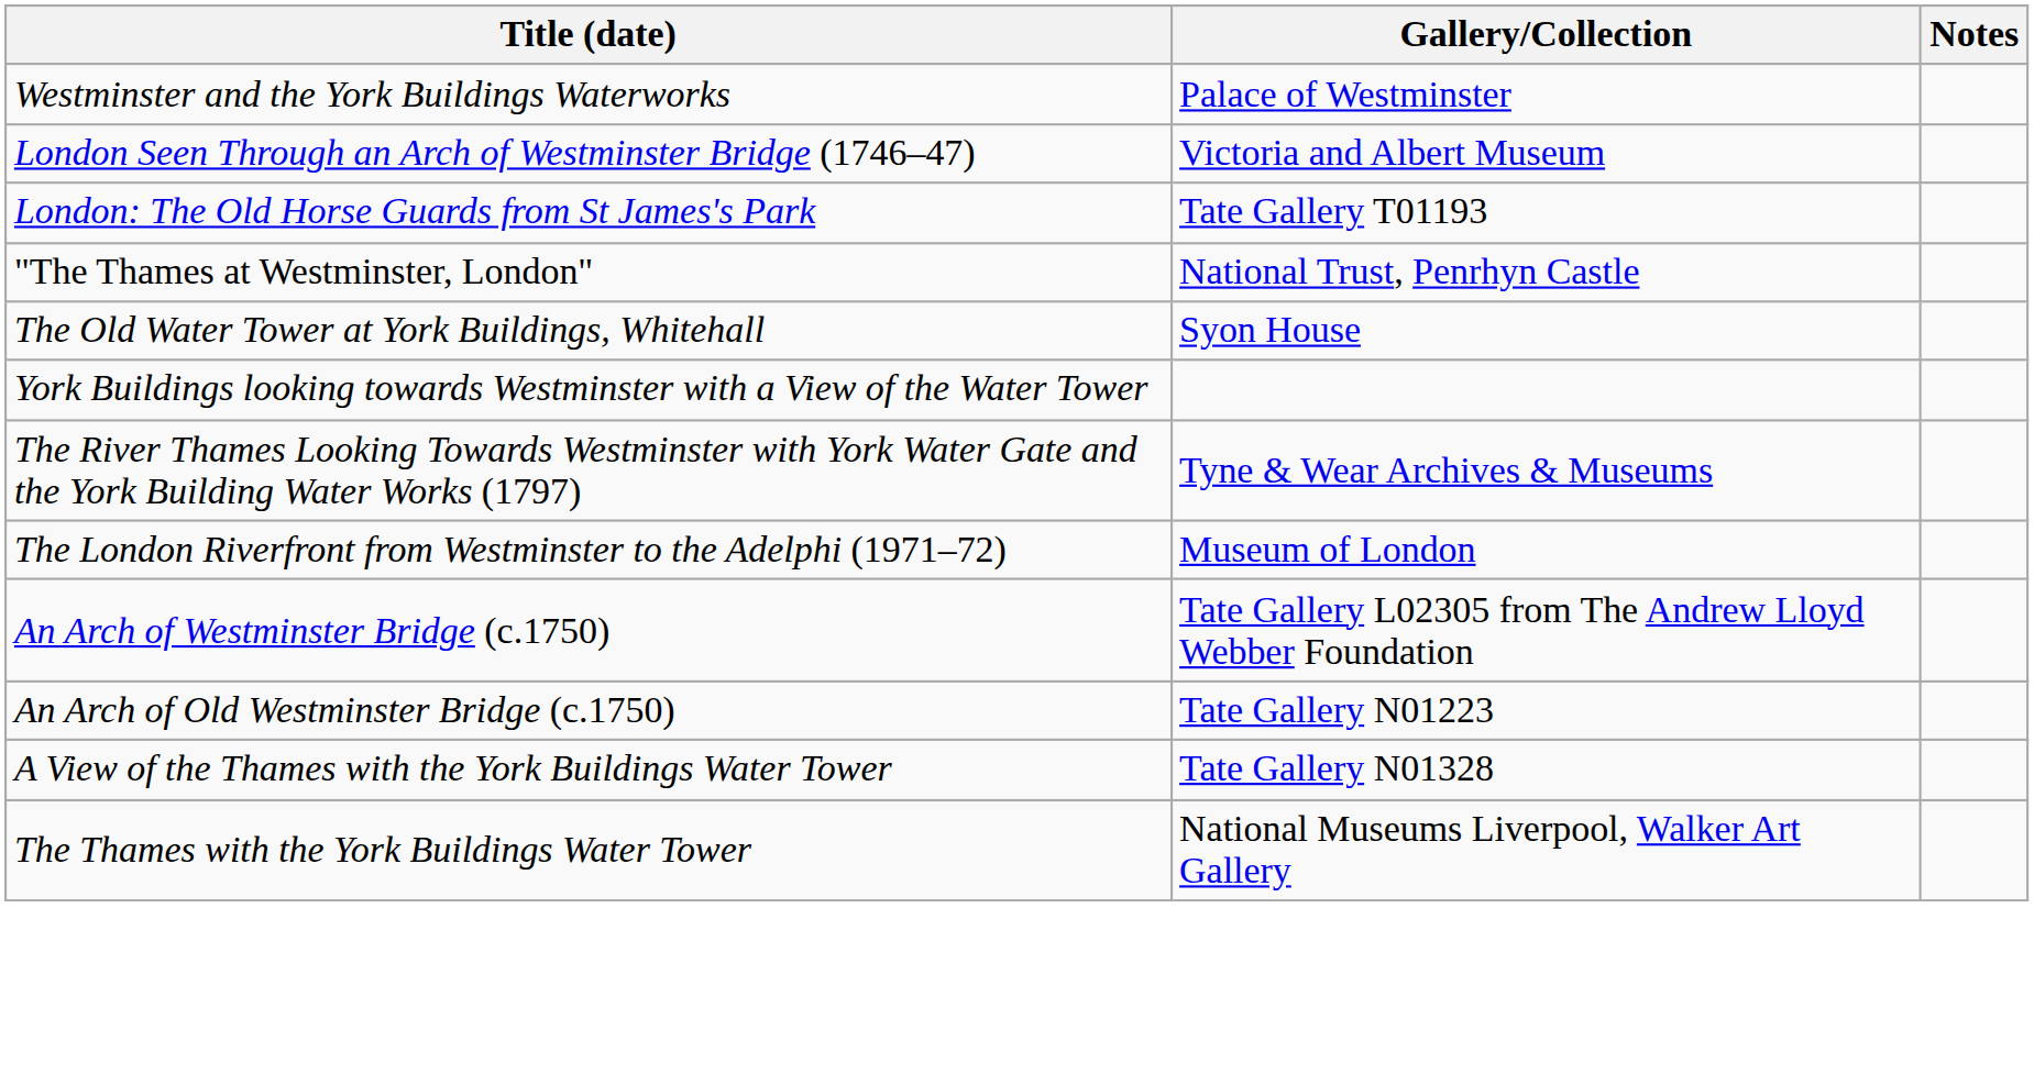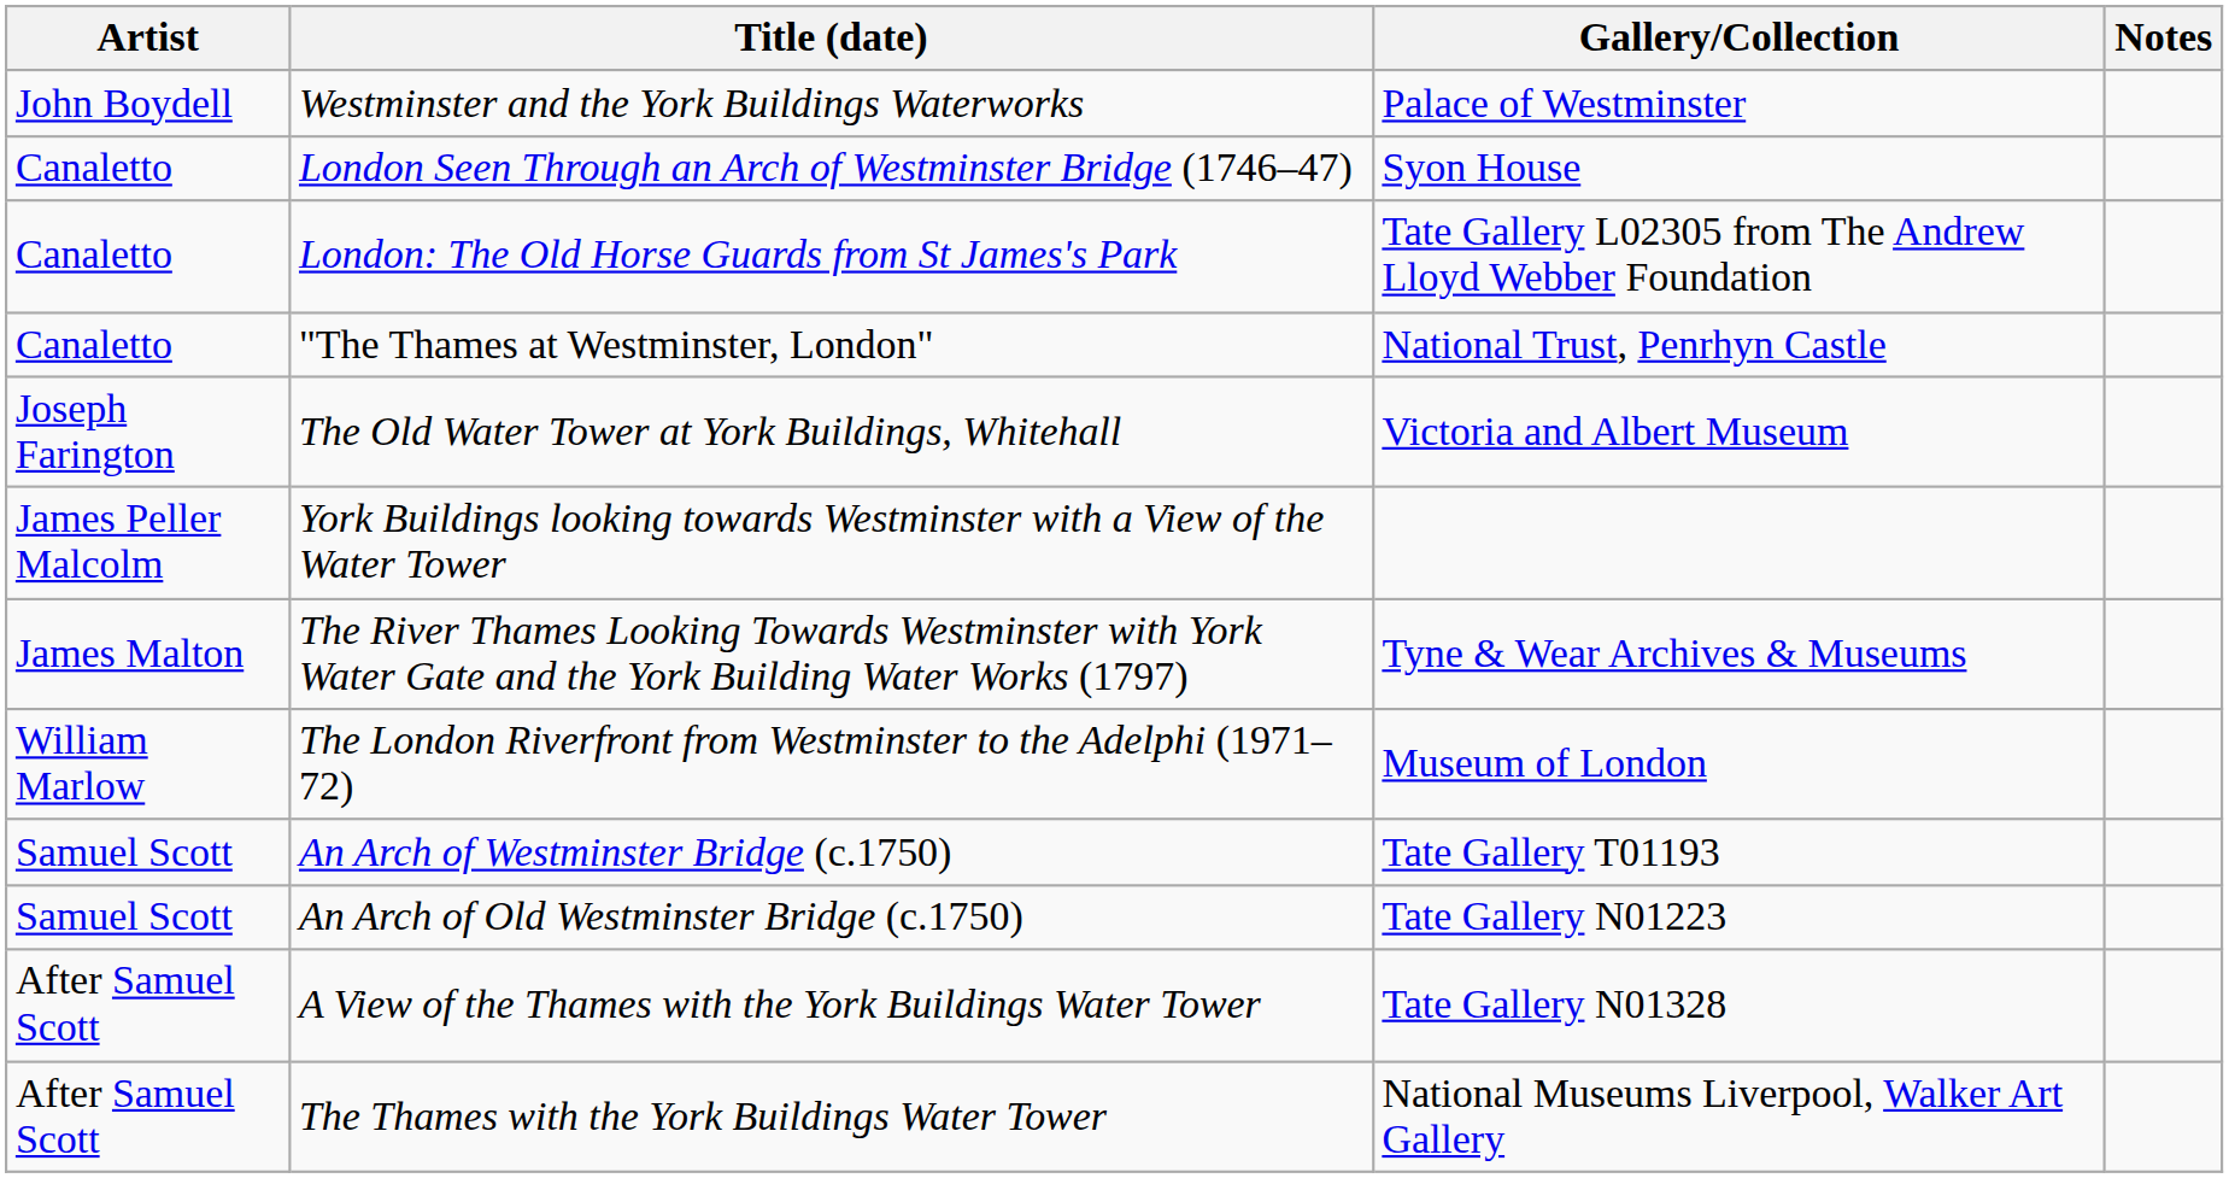+ column: Artist | John Boydell | Canaletto | Canaletto | Canaletto | Joseph Farington | James Peller Malcolm | James Malton | William Marlow | Samuel Scott | Samuel Scott | After Samuel Scott | After Samuel Scott
London Seen Through an Arch of Westminster Bridge (1746–47) | Gallery/Collection: Victoria and Albert Museum -> Syon House
London: The Old Horse Guards from St James's Park | Gallery/Collection: Tate Gallery T01193 -> Tate Gallery L02305 from The Andrew Lloyd Webber Foundation
The Old Water Tower at York Buildings, Whitehall | Gallery/Collection: Syon House -> Victoria and Albert Museum
An Arch of Westminster Bridge (c.1750) | Gallery/Collection: Tate Gallery L02305 from The Andrew Lloyd Webber Foundation -> Tate Gallery T01193
